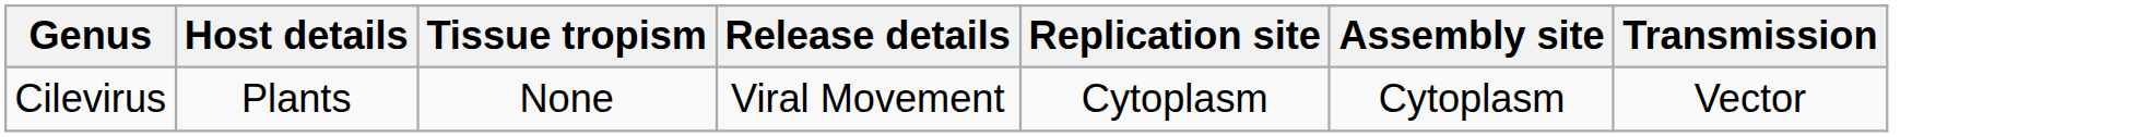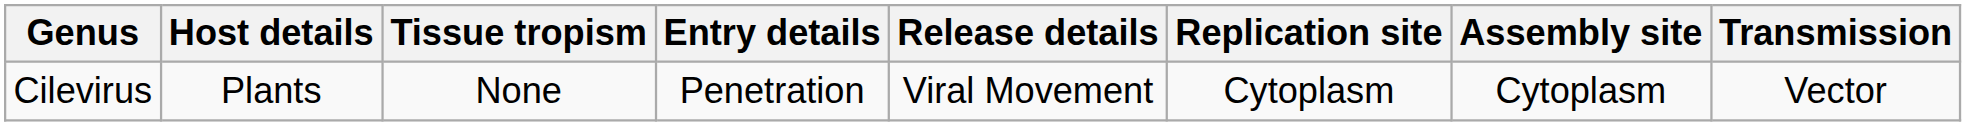+ column: Entry details | Penetration
